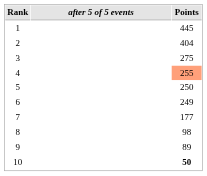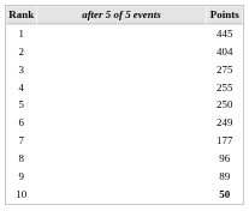4 | Points: lightsalmon background -> no background
8 | Points: 98 -> 96
